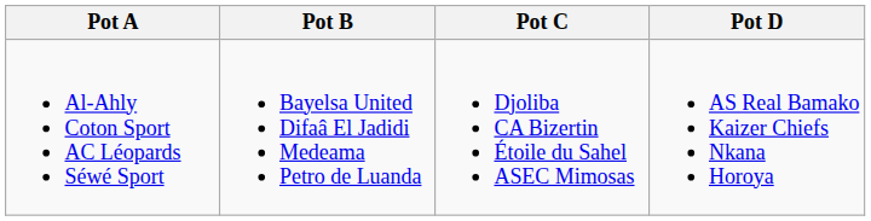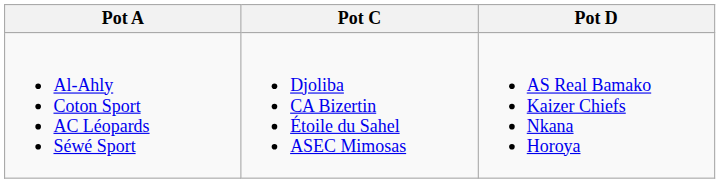- column: Pot B | Bayelsa United Difaâ El Jadidi Medeama Petro de Luanda
